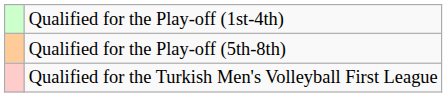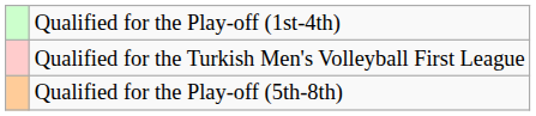rows swapped: Qualified for the Play-off (5th-8th) <-> Qualified for the Turkish Men's Volleyball First League
